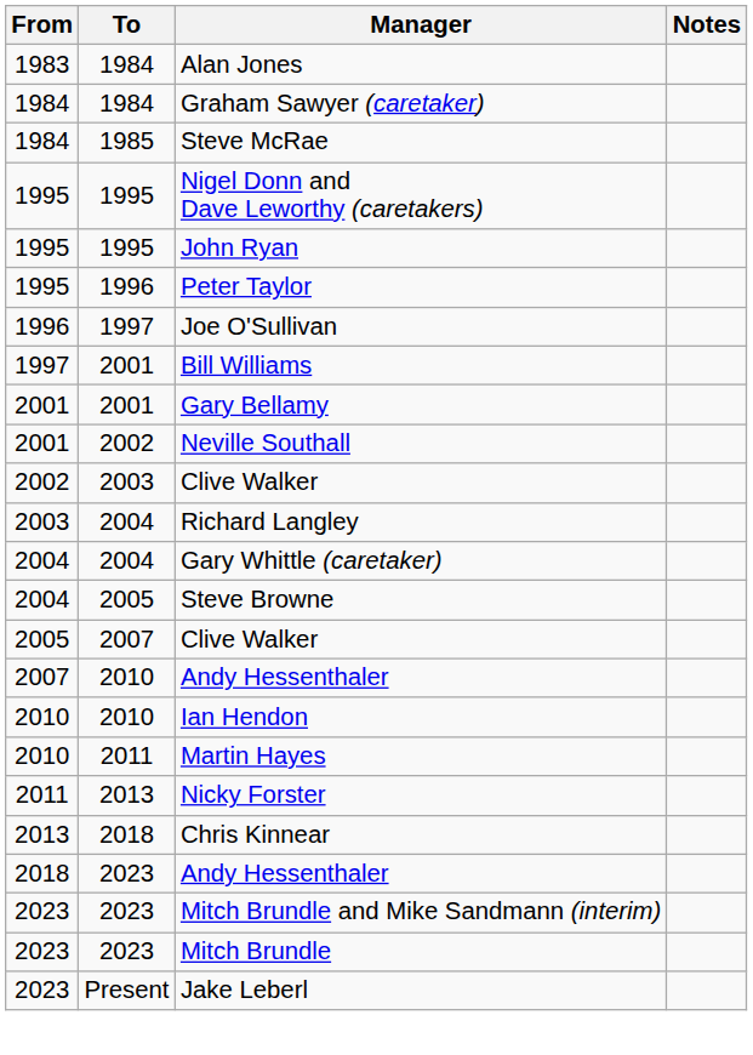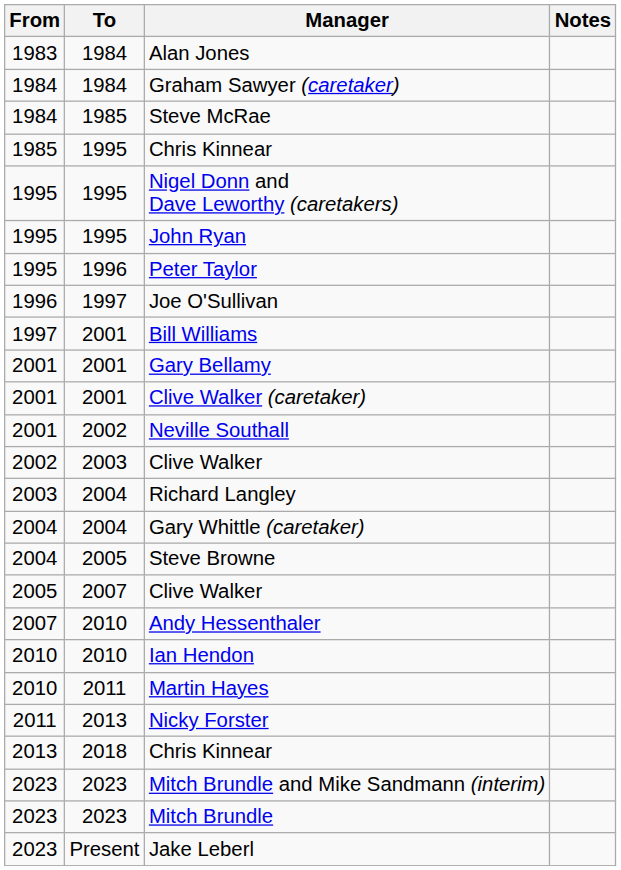+ row: 1985 | 1995 | Chris Kinnear
+ row: 2001 | 2001 | Clive Walker (caretaker)
- row: 2018 | 2023 | Andy Hessenthaler
